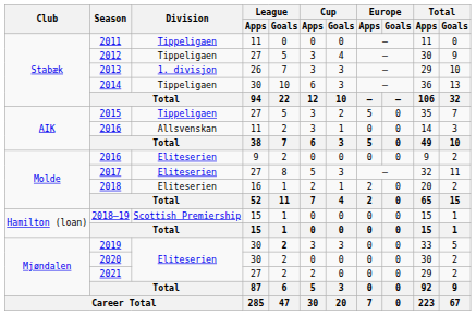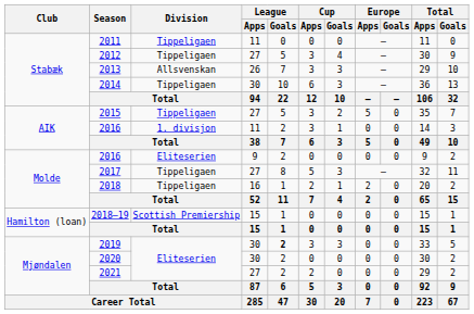2013 | Division: 1. divisjon -> Allsvenskan
2016 / 11 | Division: Allsvenskan -> 1. divisjon
2017 | Division: Eliteserien -> Tippeligaen
2018 | Division: Eliteserien -> Tippeligaen
